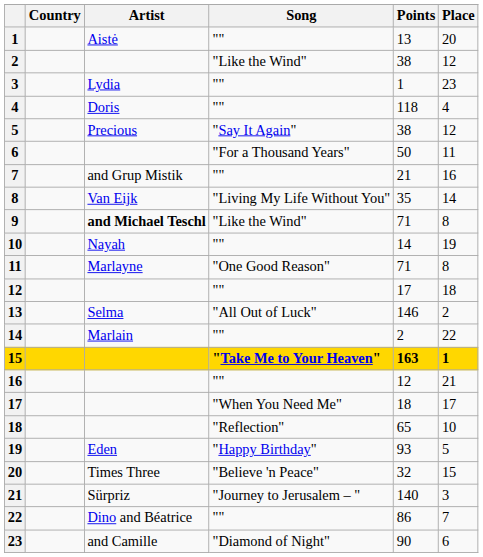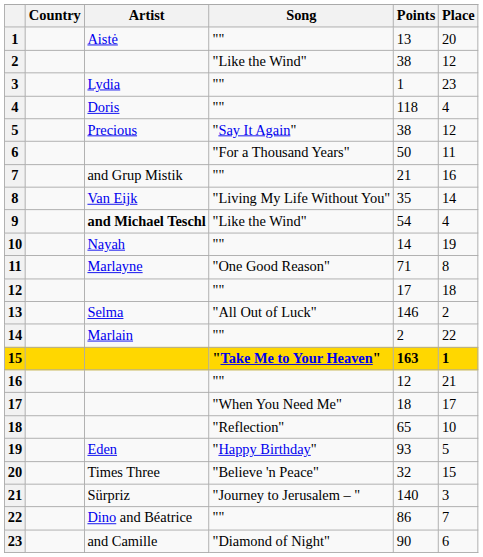9 | Points: 71 -> 54
9 | Place: 8 -> 4
